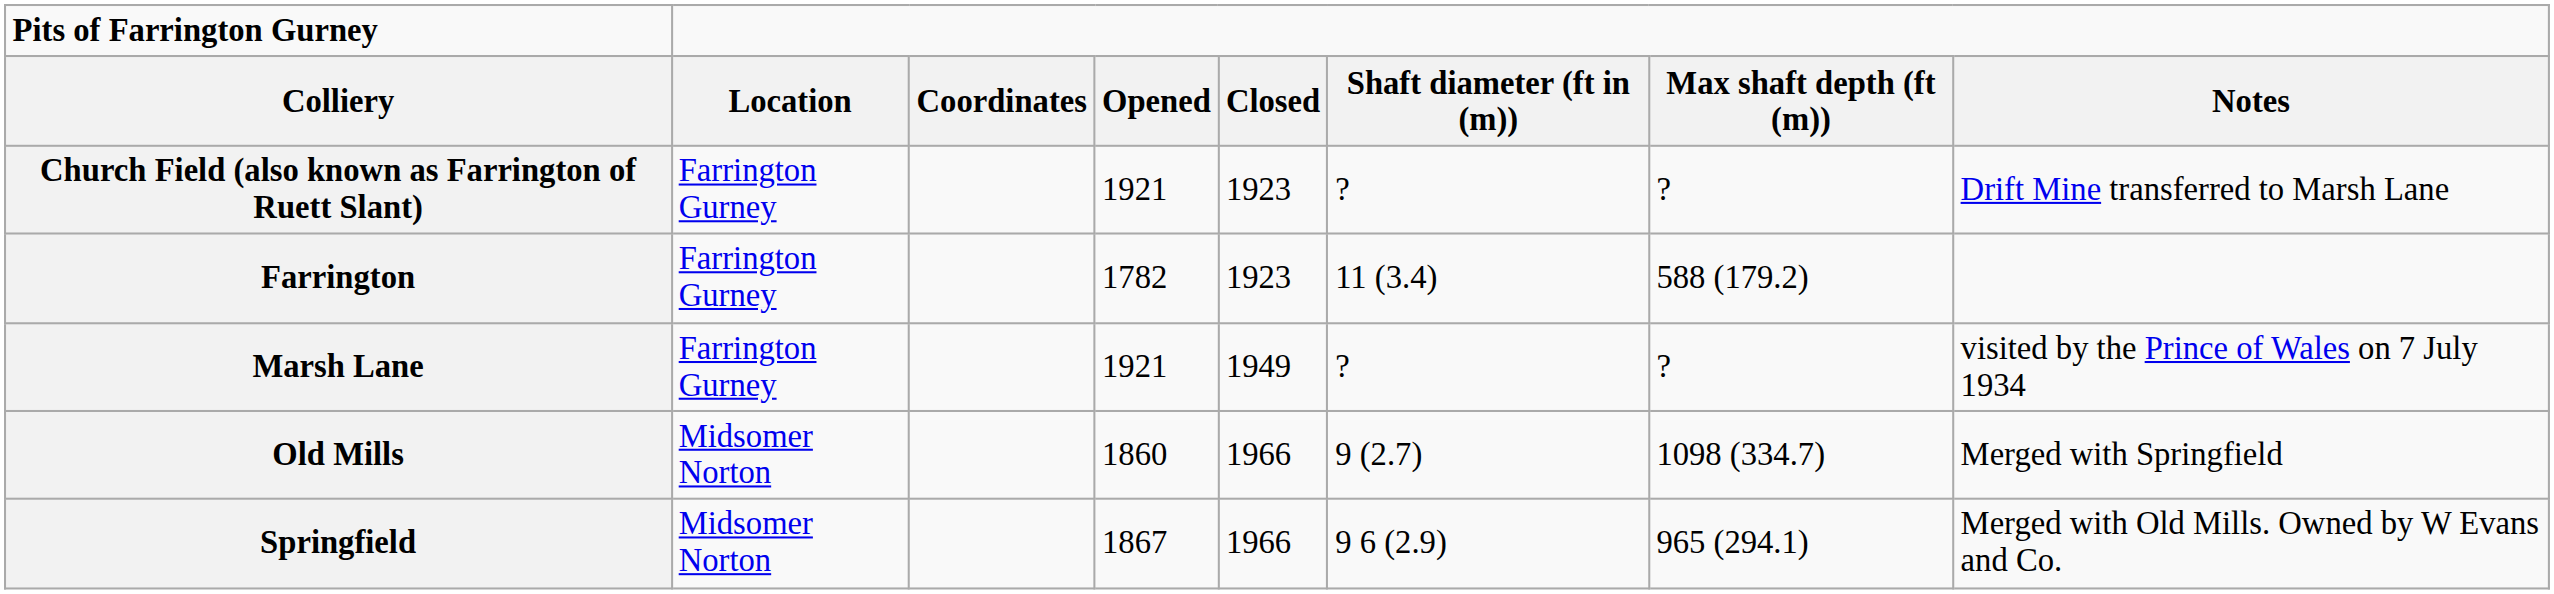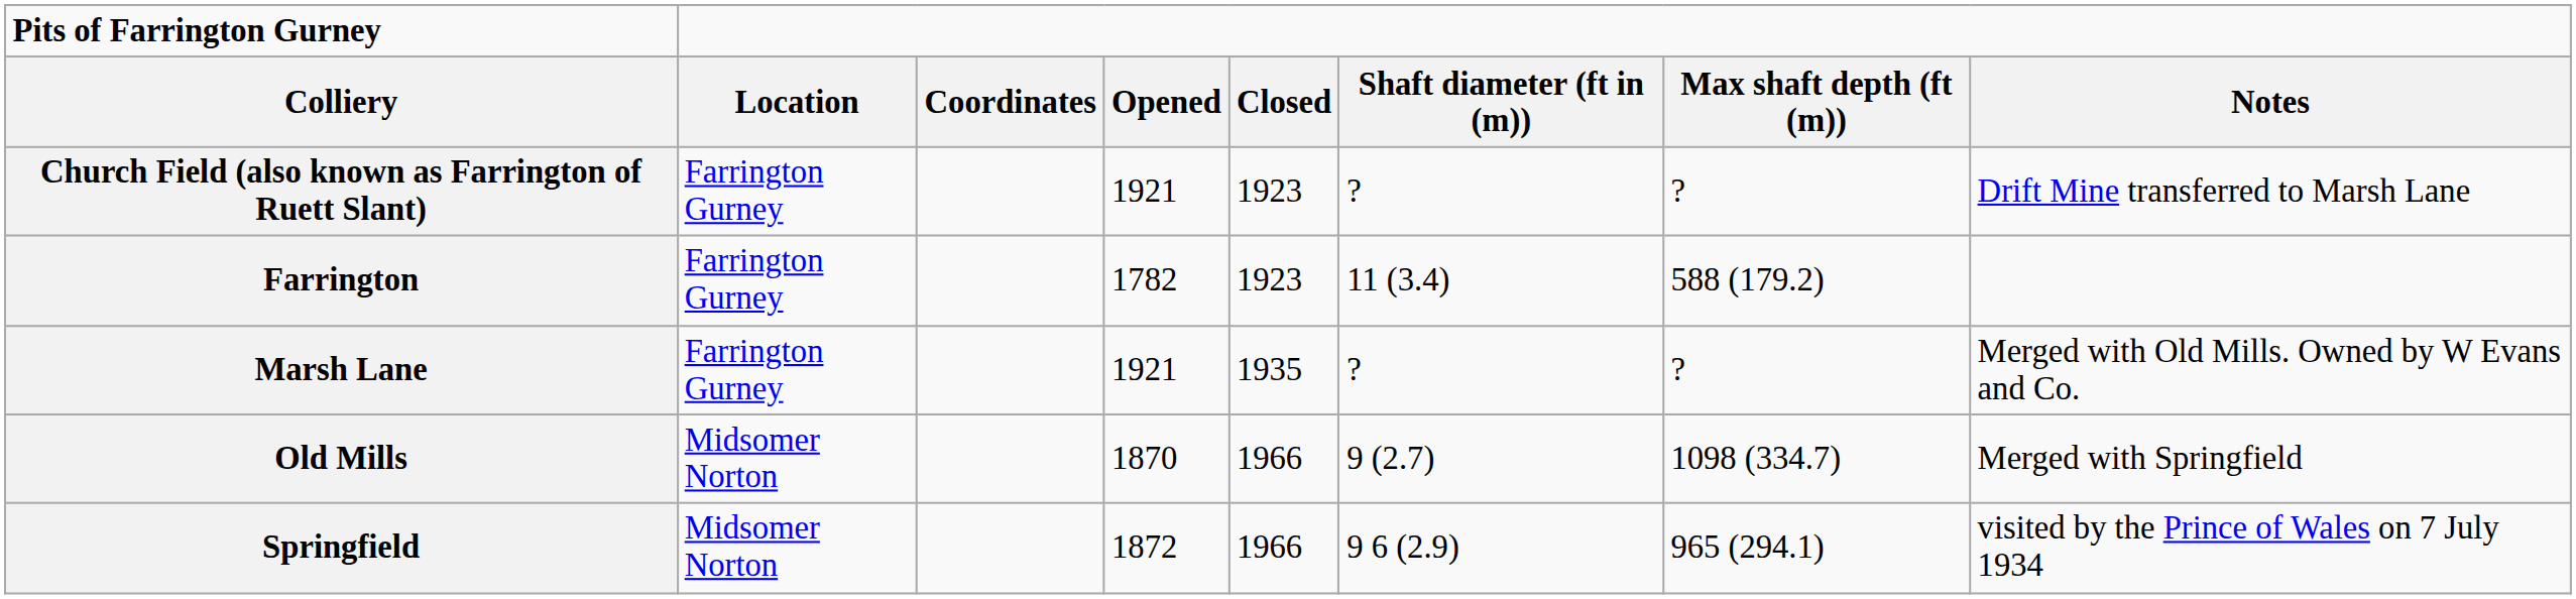Marsh Lane | Closed: 1949 -> 1935
Marsh Lane | Notes: visited by the Prince of Wales on 7 July 1934 -> Merged with Old Mills. Owned by W Evans and Co.
Old Mills | Opened: 1860 -> 1870
Springfield | Opened: 1867 -> 1872
Springfield | Notes: Merged with Old Mills. Owned by W Evans and Co. -> visited by the Prince of Wales on 7 July 1934
